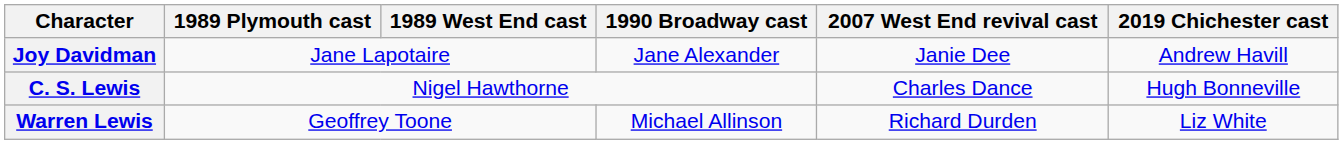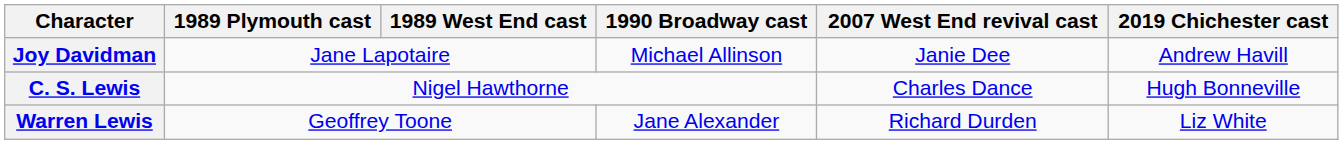Joy Davidman | 1990 Broadway cast: Jane Alexander -> Michael Allinson
Warren Lewis | 1990 Broadway cast: Michael Allinson -> Jane Alexander
